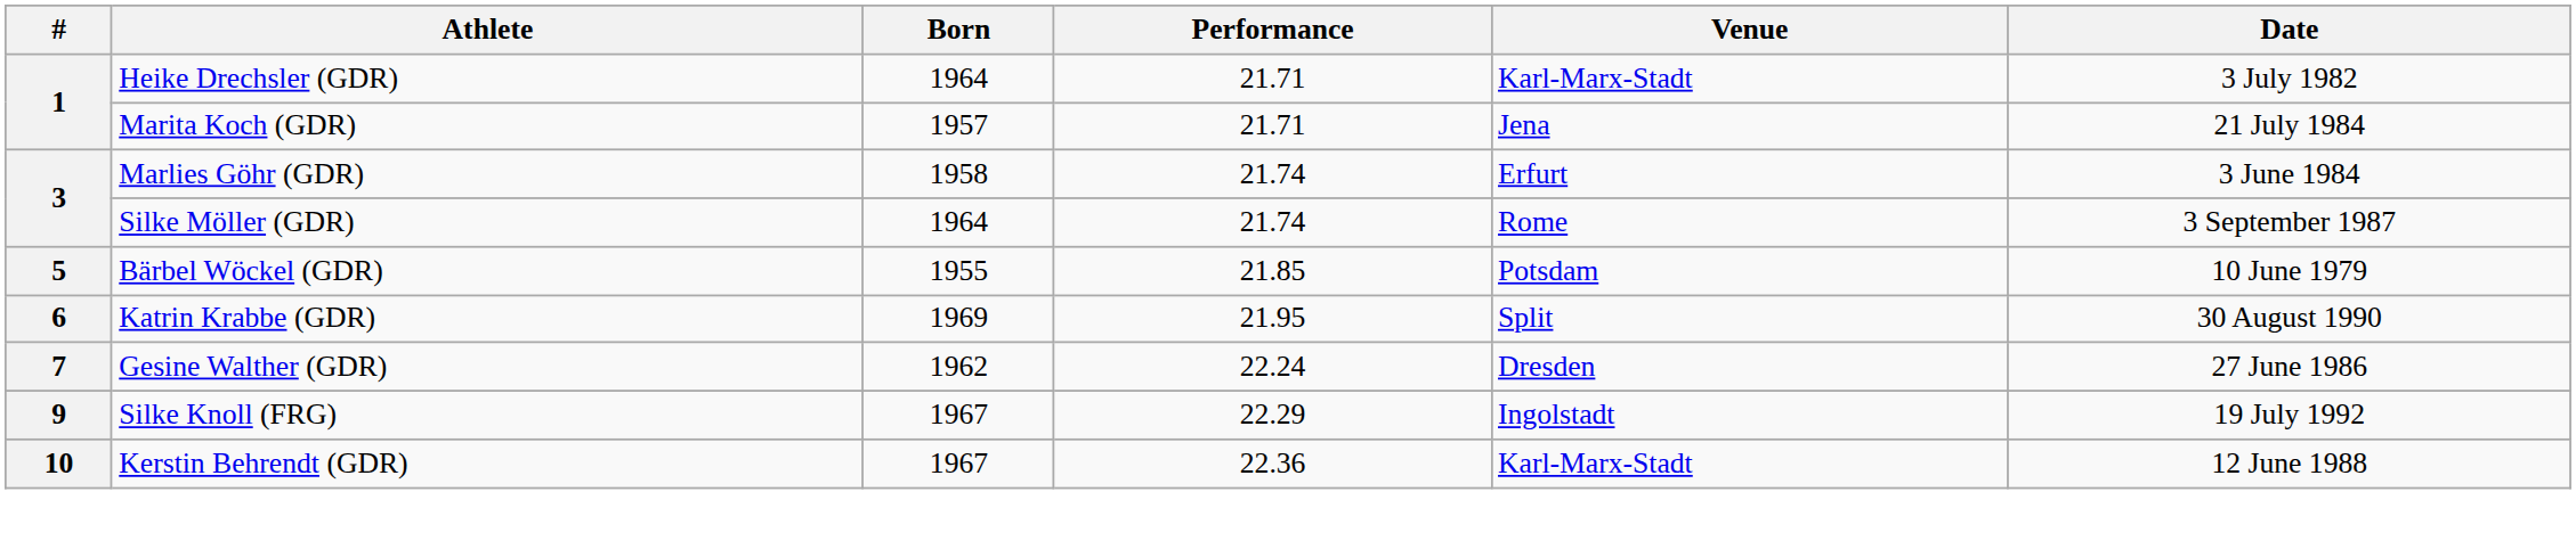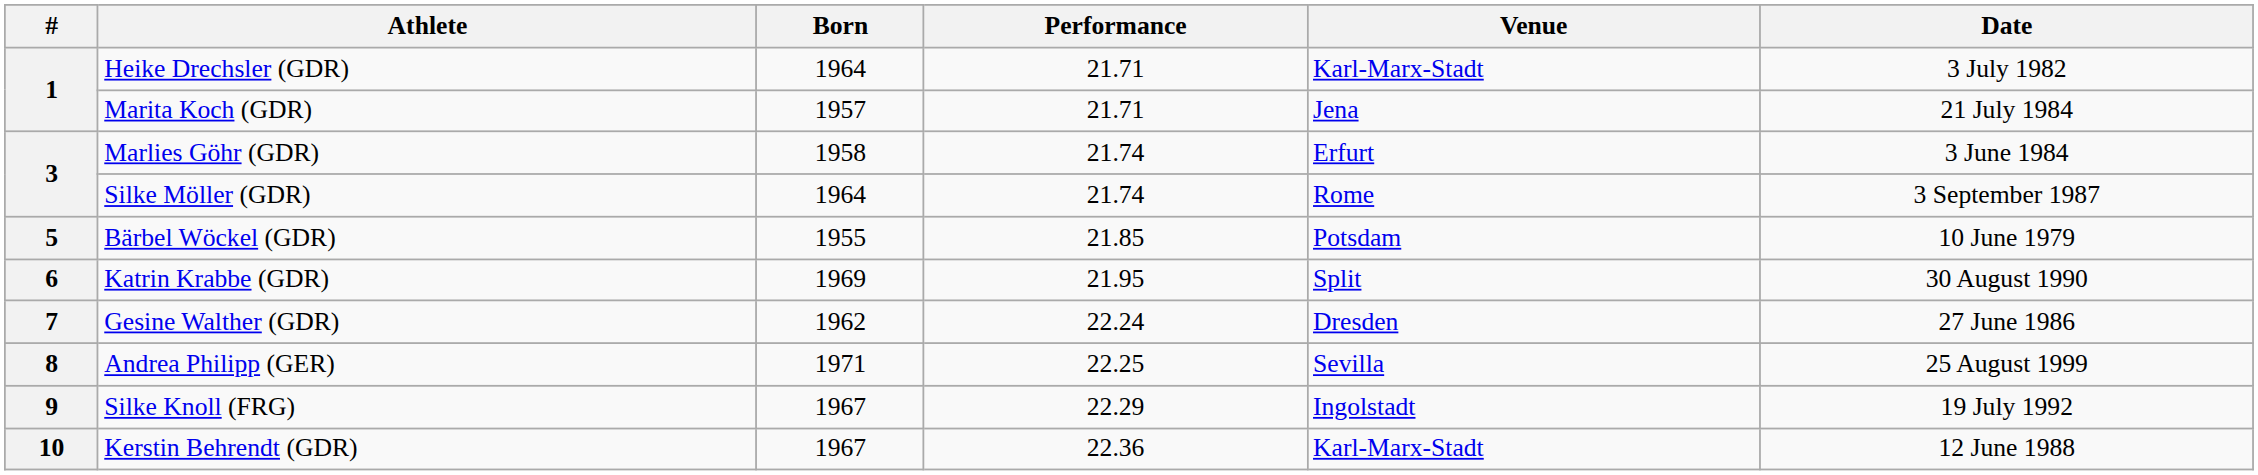+ row: 8 | Andrea Philipp (GER) | 1971 | 22.25 | Sevilla | 25 August 1999
